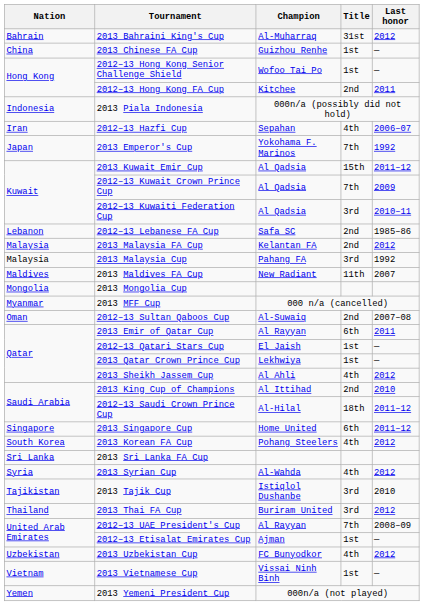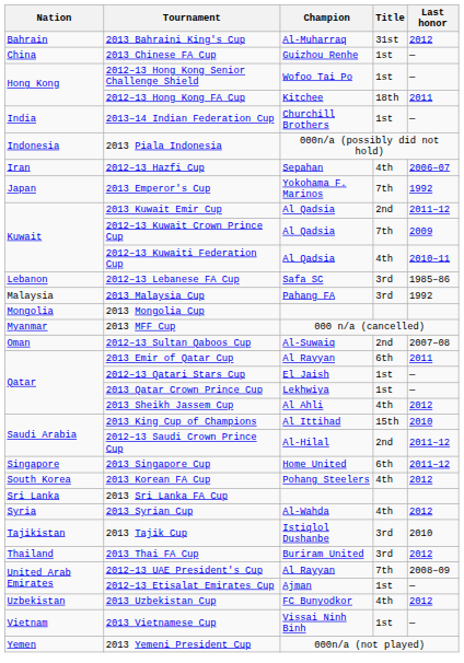2012–13 Hong Kong FA Cup | Title: 2nd -> 18th
+ row: India | 2013–14 Indian Federation Cup | Churchill Brothers | 1st | —
2013 Kuwait Emir Cup | Title: 15th -> 2nd
2012–13 Kuwaiti Federation Cup | Title: 3rd -> 4th
2012–13 Lebanese FA Cup | Title: 2nd -> 3rd
- row: Malaysia | 2013 Malaysia FA Cup | Kelantan FA | 2nd | 2012
- row: Maldives | 2013 Maldives FA Cup | New Radiant | 11th | 2007
2013 King Cup of Champions | Title: 2nd -> 15th
2012–13 Saudi Crown Prince Cup | Title: 18th -> 2nd
